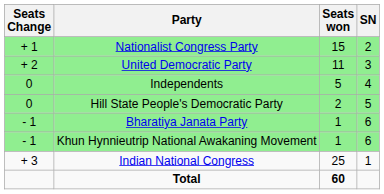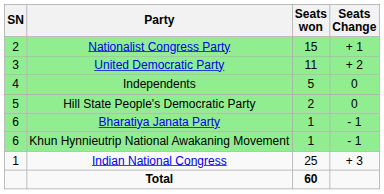columns swapped: SN <-> Seats Change
